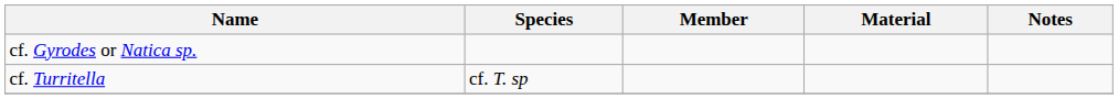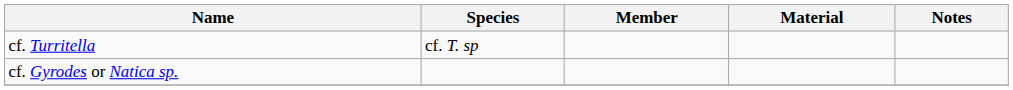rows swapped: cf. Gyrodes or Natica sp. <-> cf. Turritella
